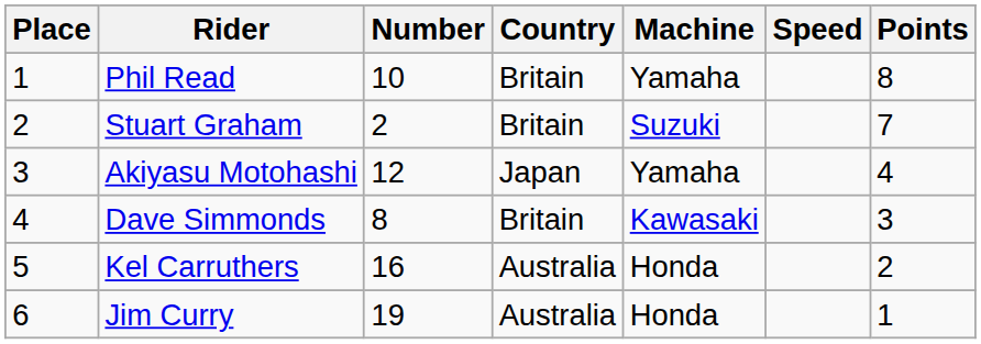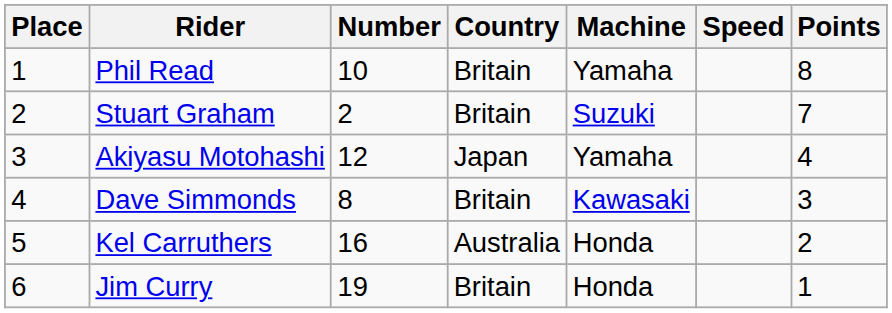Jim Curry | Country: Australia -> Britain
